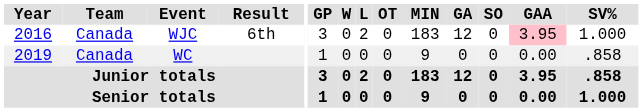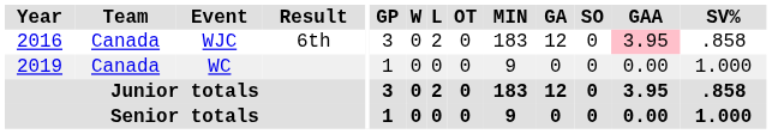WJC | SV%: 1.000 -> .858
WC | SV%: .858 -> 1.000
